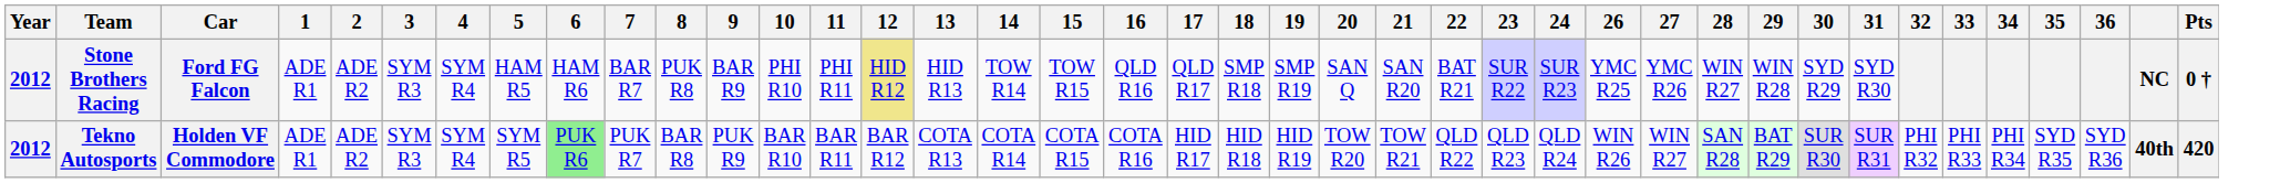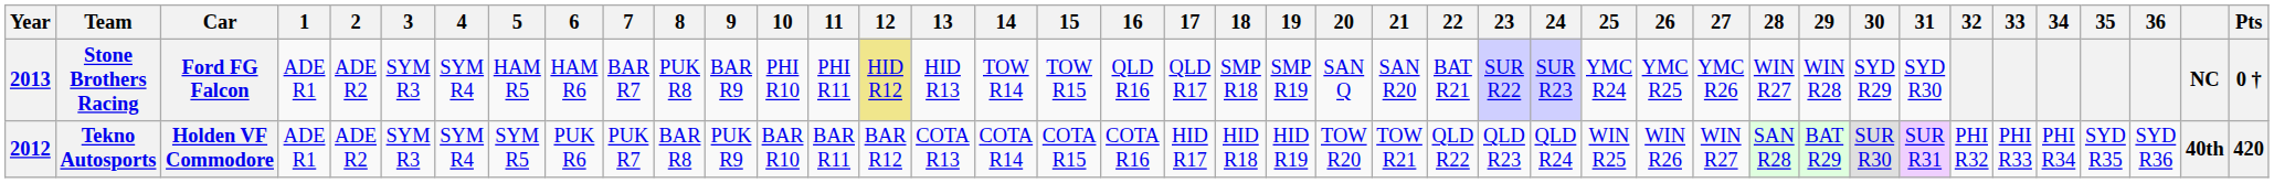+ column: 25 | YMC R24 | WIN R25
Stone Brothers Racing | Year: 2012 -> 2013
Tekno Autosports | 6: lightgreen background -> no background
